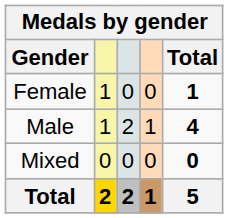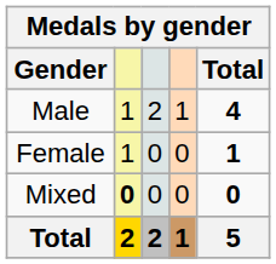rows swapped: Female <-> Male
Mixed | column 2: normal -> bold
